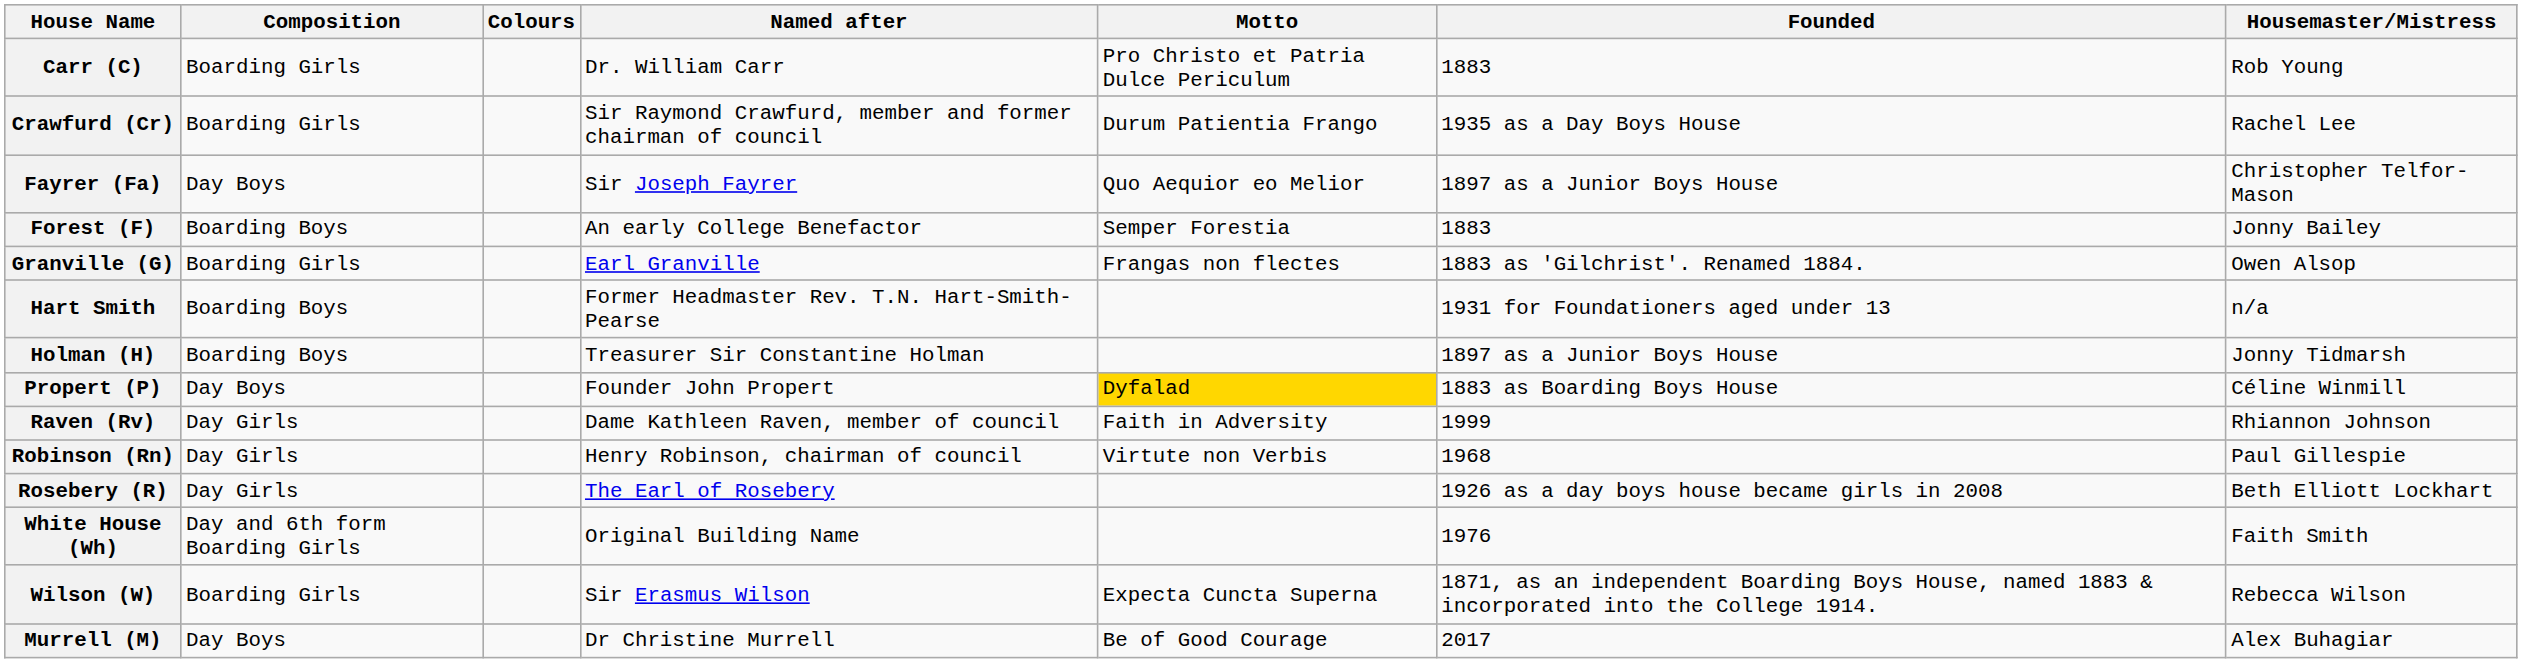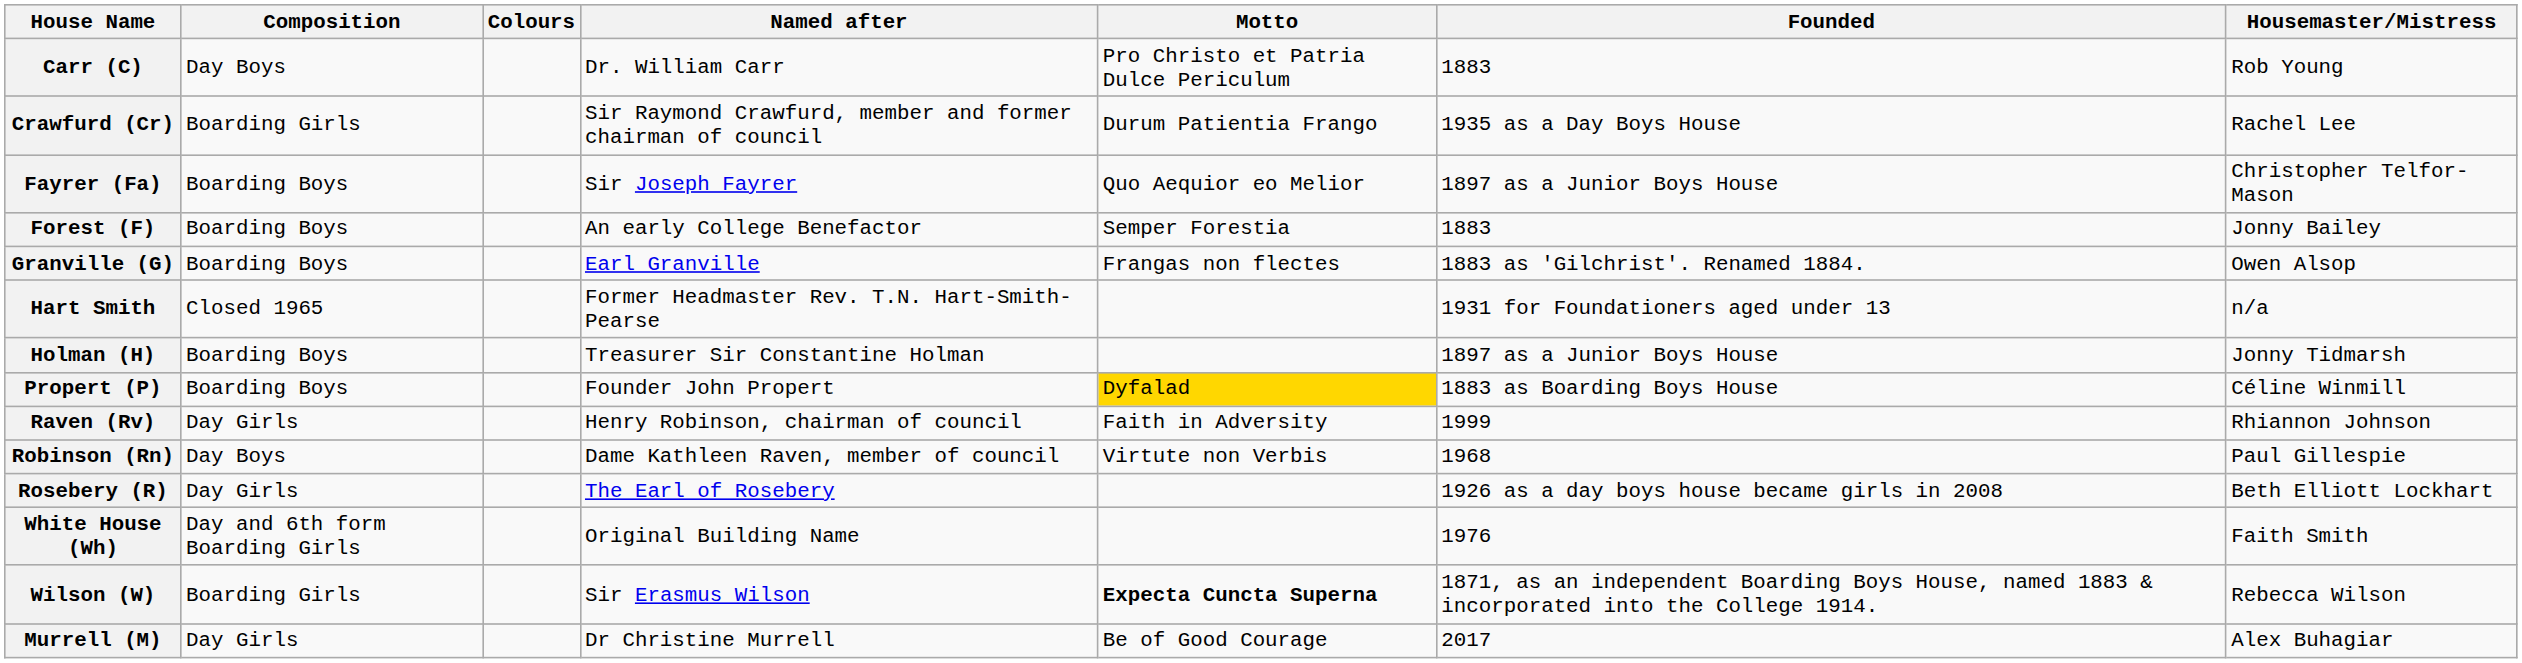Carr (C) | Composition: Boarding Girls -> Day Boys
Fayrer (Fa) | Composition: Day Boys -> Boarding Boys
Granville (G) | Composition: Boarding Girls -> Boarding Boys
Hart Smith | Composition: Boarding Boys -> Closed 1965
Propert (P) | Composition: Day Boys -> Boarding Boys
Raven (Rv) | Named after: Dame Kathleen Raven, member of council -> Henry Robinson, chairman of council
Robinson (Rn) | Composition: Day Girls -> Day Boys
Robinson (Rn) | Named after: Henry Robinson, chairman of council -> Dame Kathleen Raven, member of council
Wilson (W) | Motto: normal -> bold
Murrell (M) | Composition: Day Boys -> Day Girls
